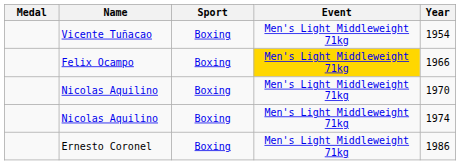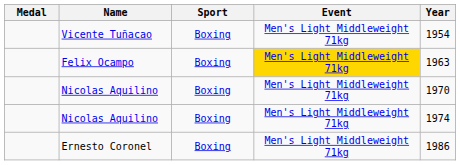Felix Ocampo | Year: 1966 -> 1963
